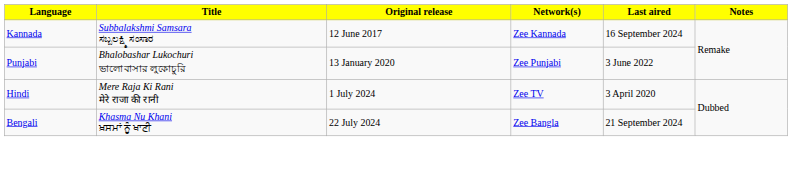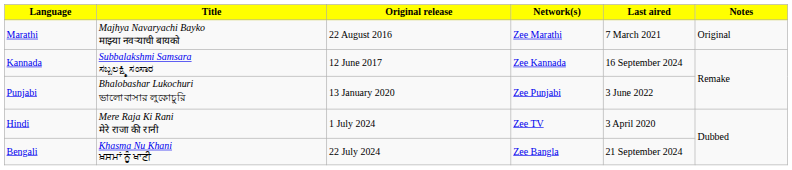+ row: Marathi | Majhya Navaryachi Bayko माझ्या नवऱ्याची बायको | 22 August 2016 | Zee Marathi | 7 March 2021 | Original
